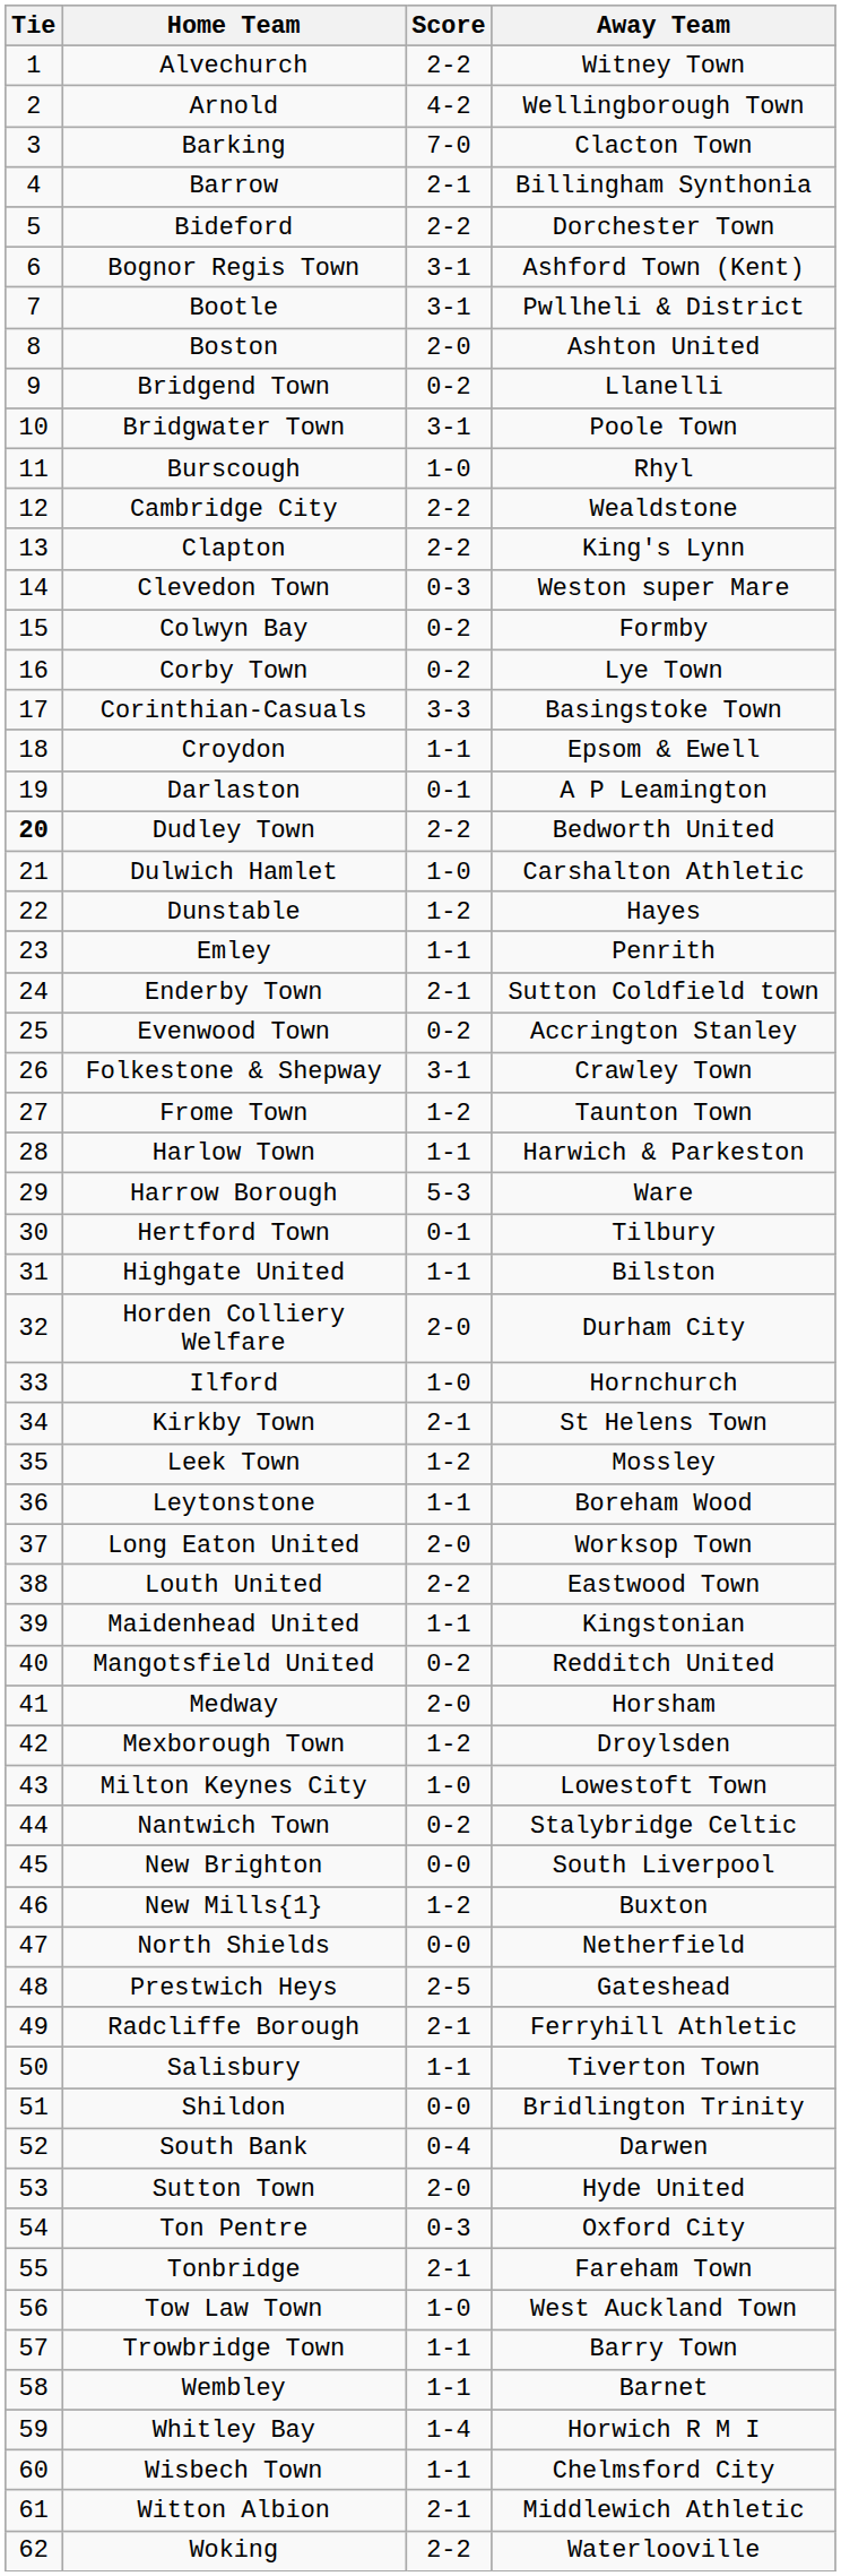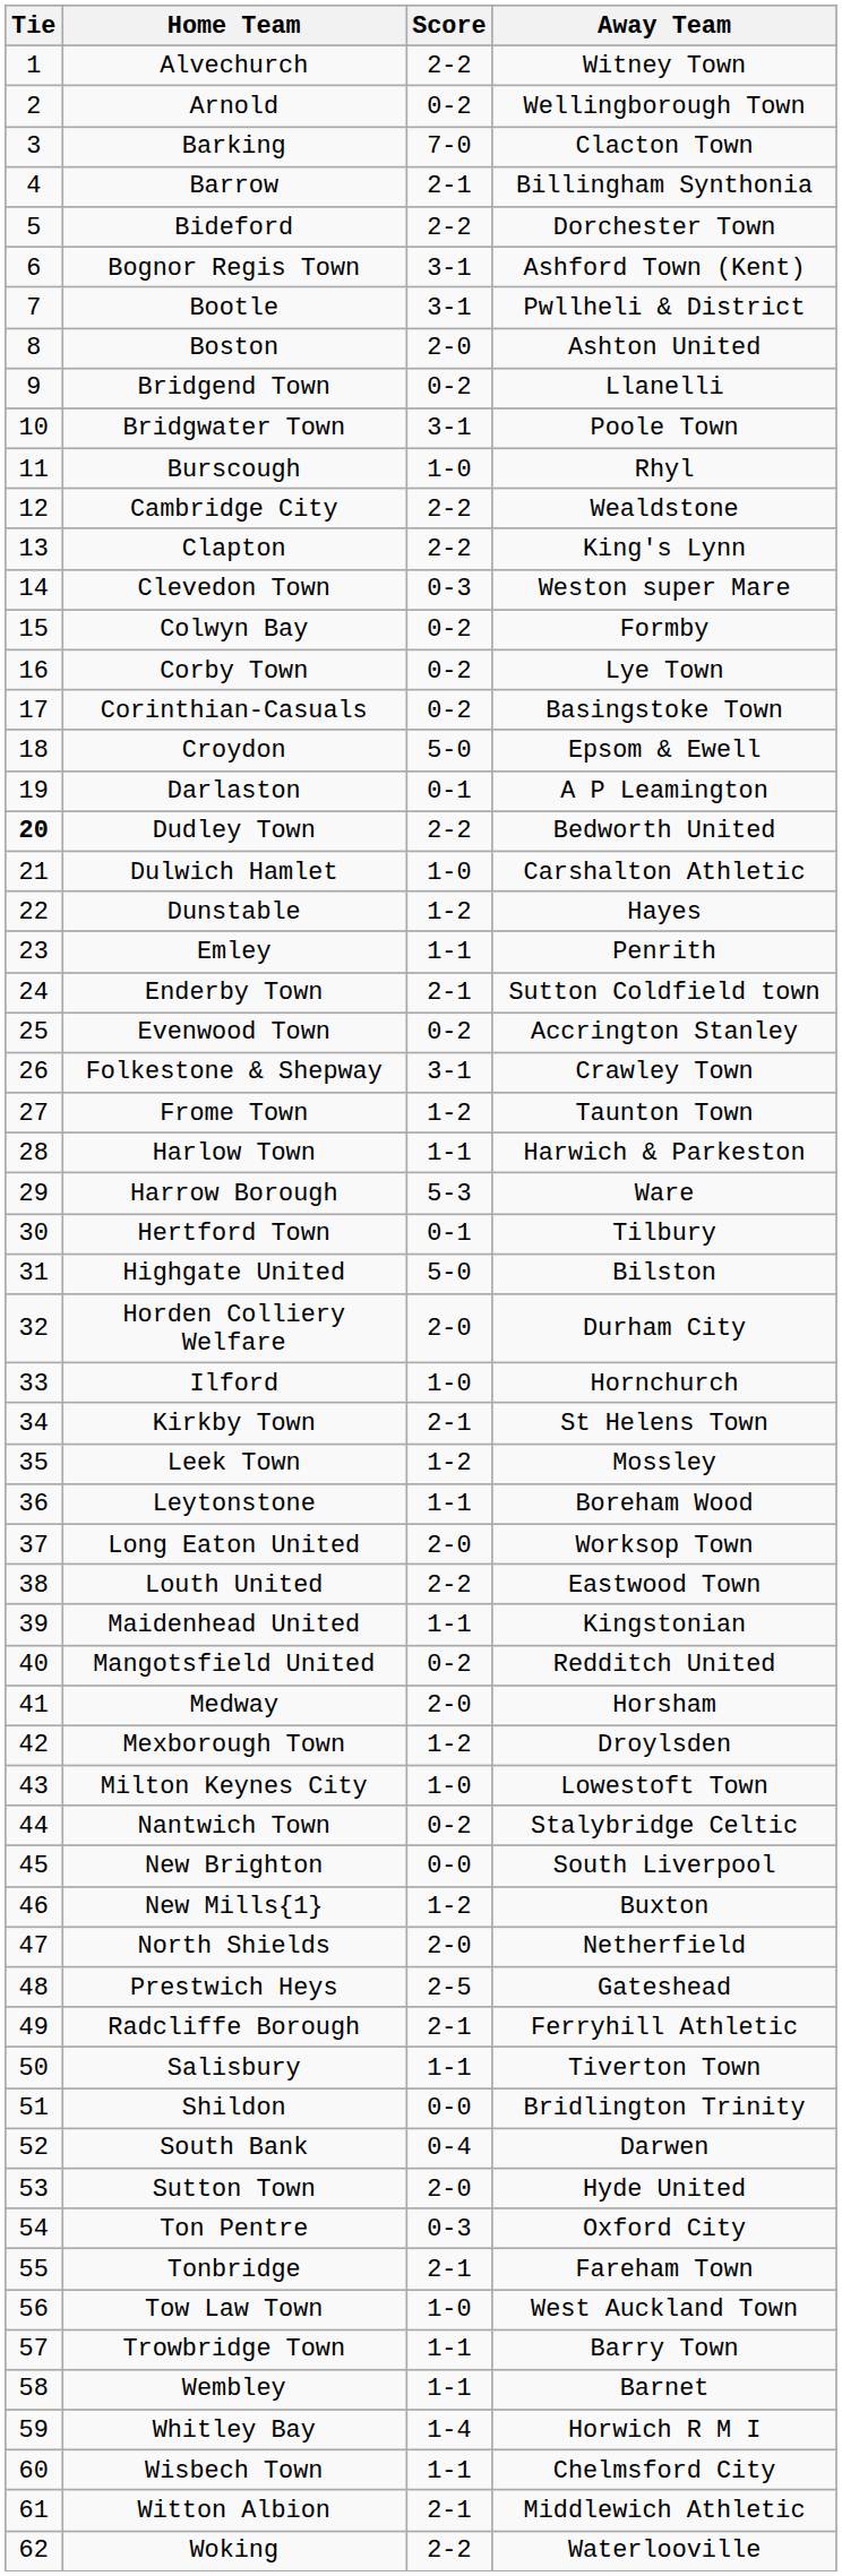Arnold | Score: 4-2 -> 0-2
Corinthian-Casuals | Score: 3-3 -> 0-2
Croydon | Score: 1-1 -> 5-0
Highgate United | Score: 1-1 -> 5-0
North Shields | Score: 0-0 -> 2-0
